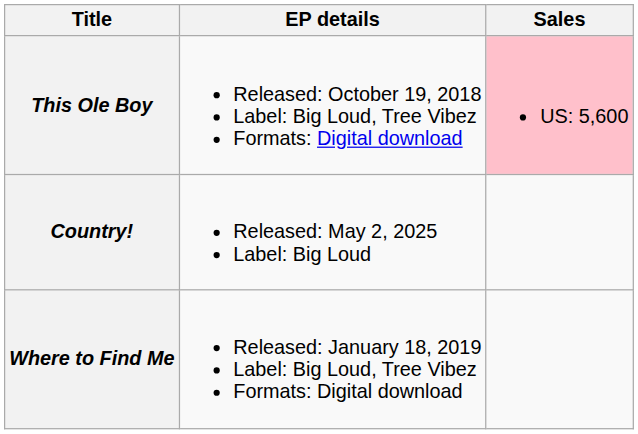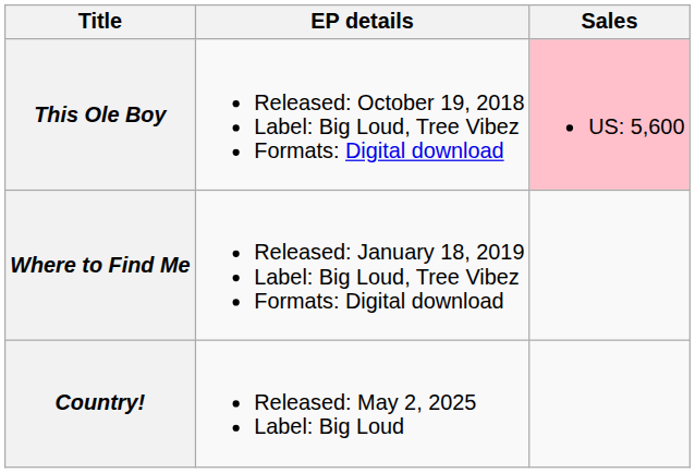rows swapped: Where to Find Me <-> Country!
